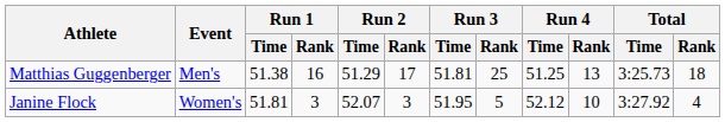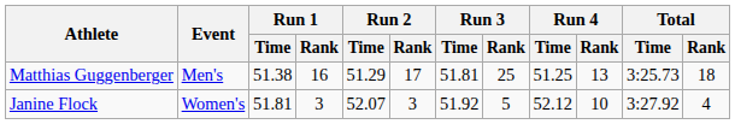Janine Flock | Run 3 / Time: 51.95 -> 51.92
